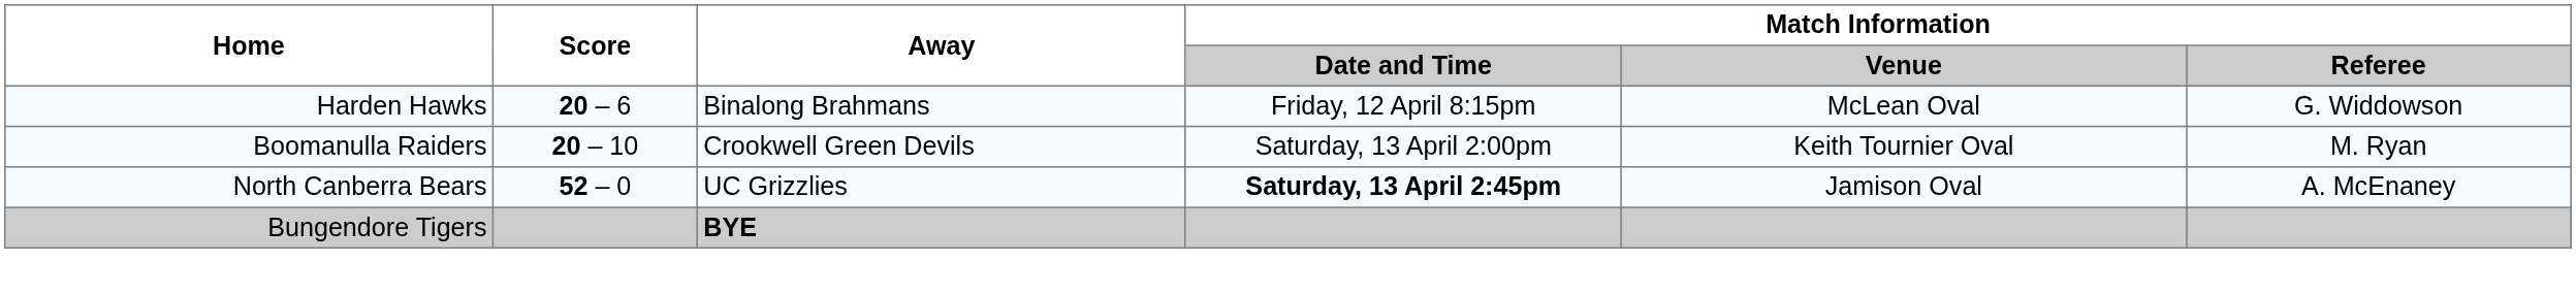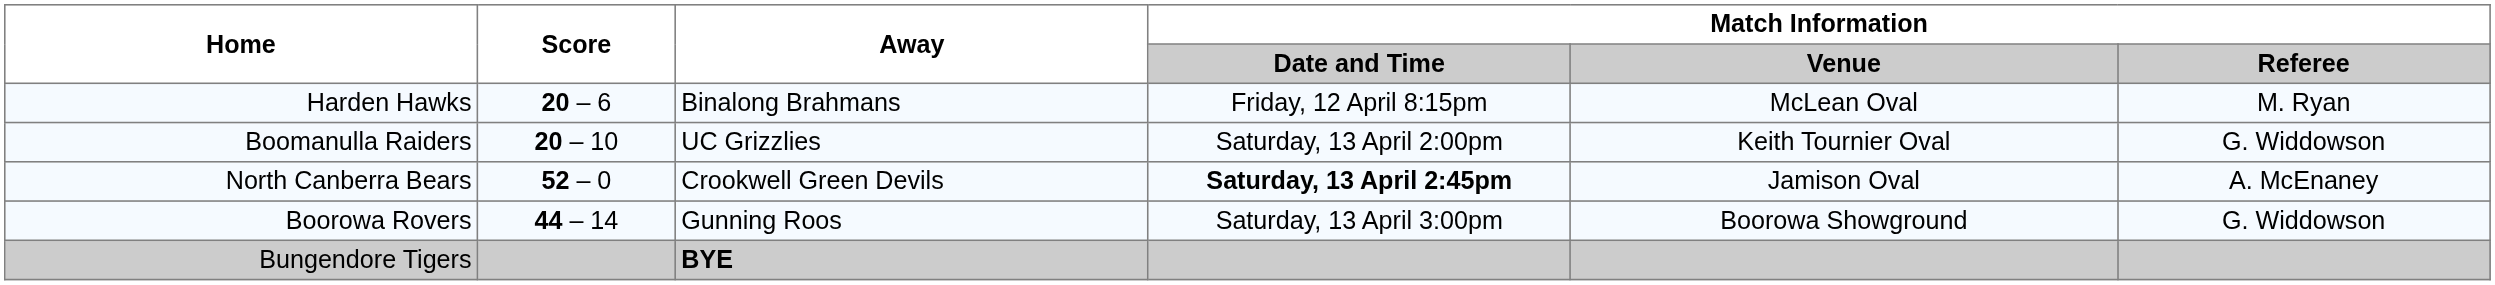Harden Hawks | Match Information / Referee: G. Widdowson -> M. Ryan
Boomanulla Raiders | Away: Crookwell Green Devils -> UC Grizzlies
Boomanulla Raiders | Match Information / Referee: M. Ryan -> G. Widdowson
North Canberra Bears | Away: UC Grizzlies -> Crookwell Green Devils
+ row: Boorowa Rovers | 44 – 14 | Gunning Roos | Saturday, 13 April 3:00pm | Boorowa Showground | G. Widdowson
